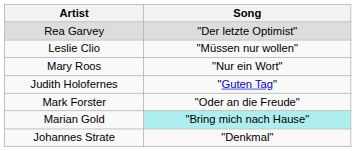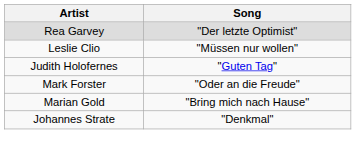- row: Mary Roos | "Nur ein Wort"
Marian Gold | Song: paleturquoise background -> no background
